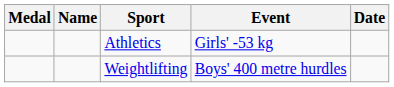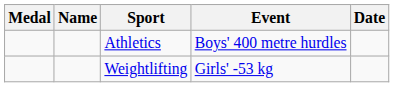Athletics | Event: Girls' -53 kg -> Boys' 400 metre hurdles
Weightlifting | Event: Boys' 400 metre hurdles -> Girls' -53 kg
